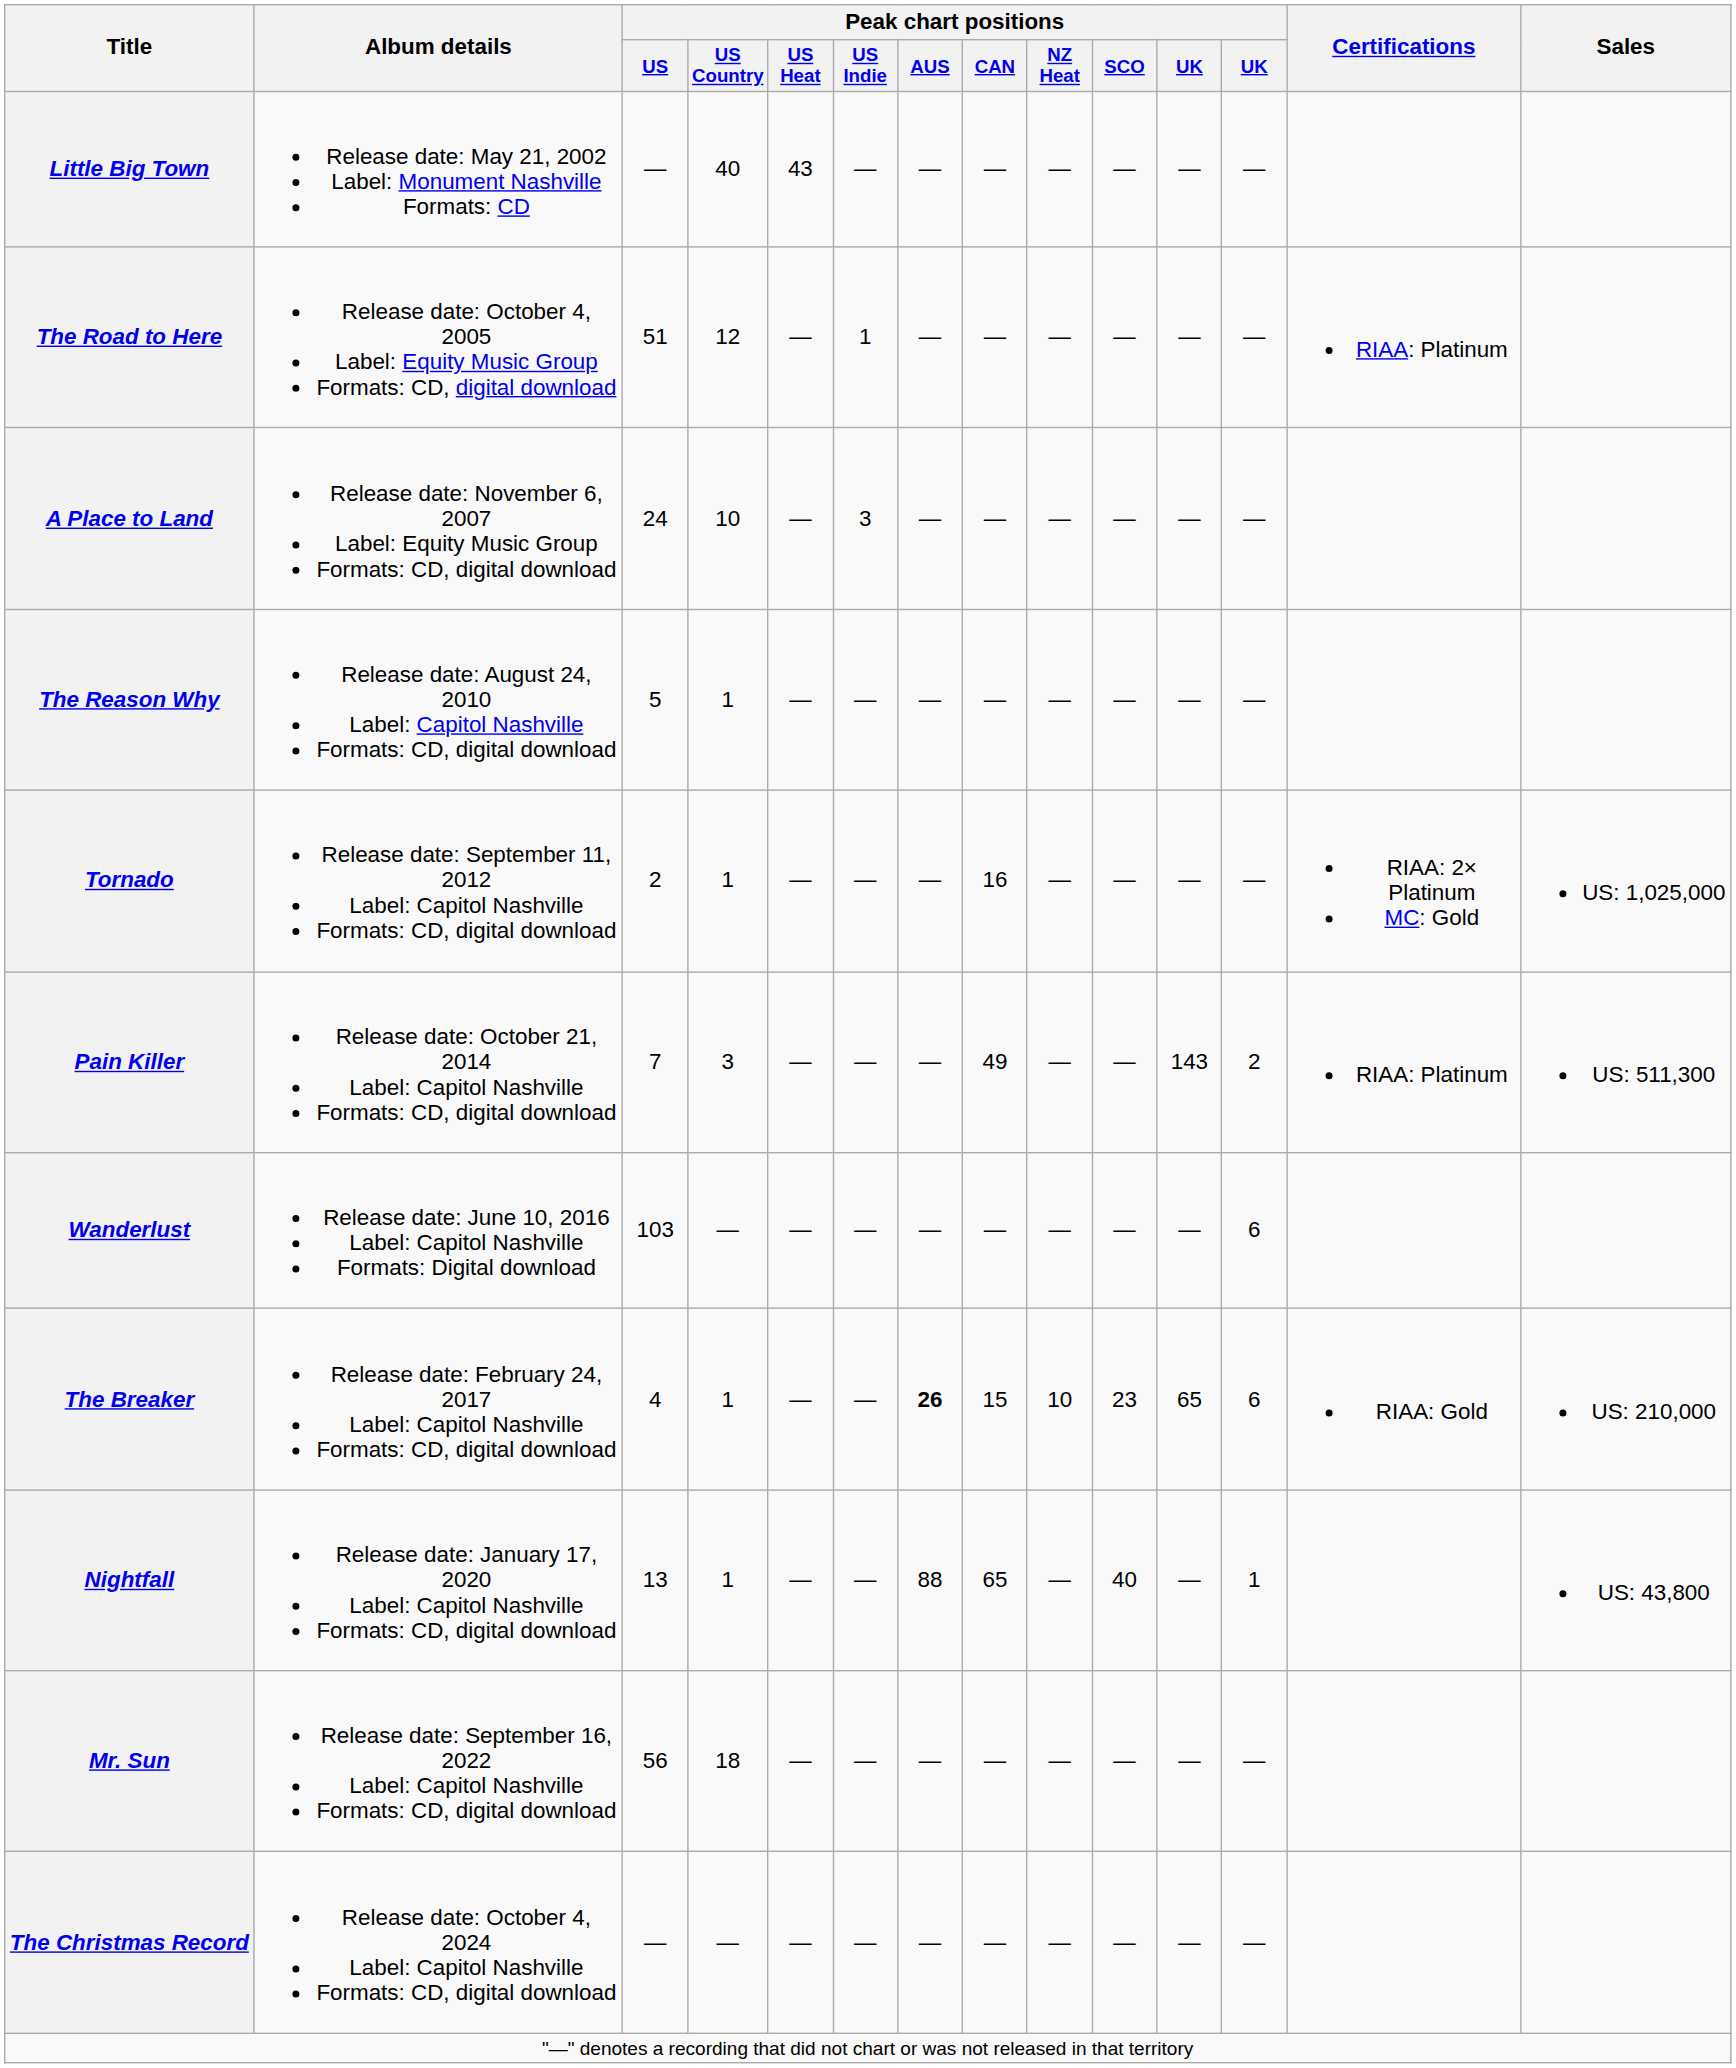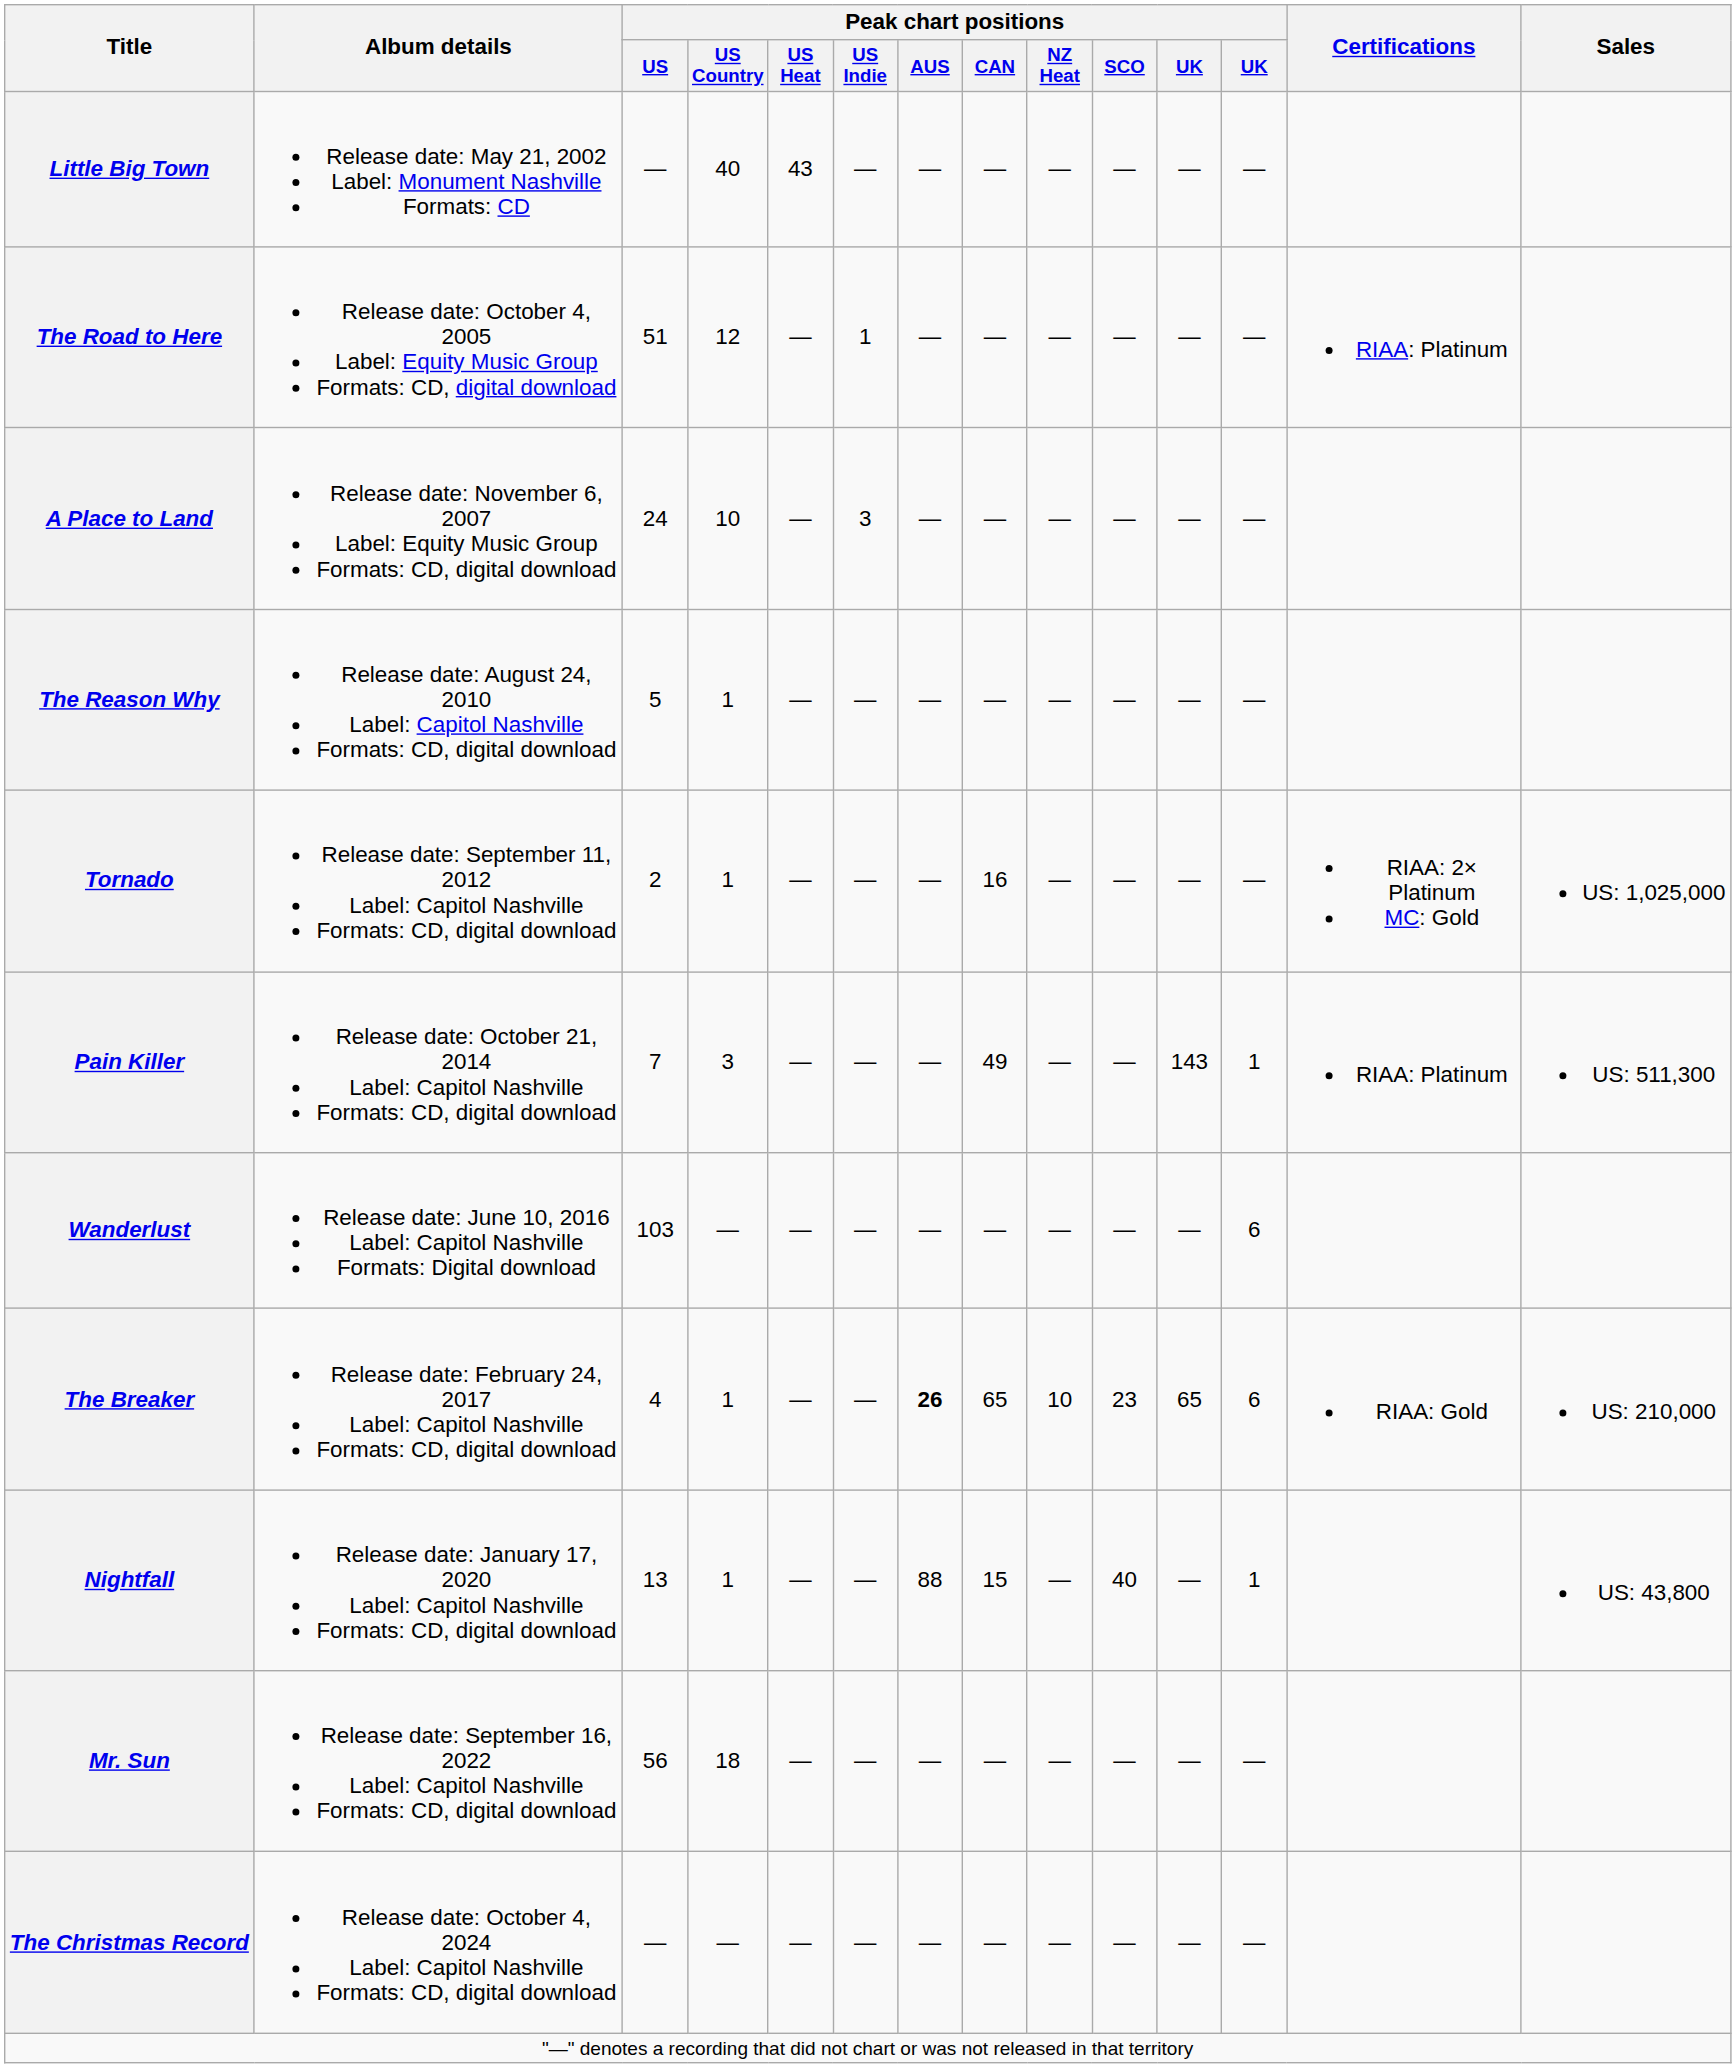Pain Killer | column 12: 2 -> 1
The Breaker | Peak chart positions / CAN: 15 -> 65
Nightfall | Peak chart positions / CAN: 65 -> 15
